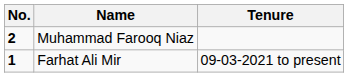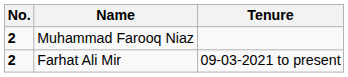Farhat Ali Mir | No.: 1 -> 2
